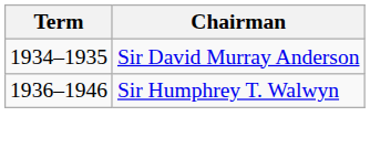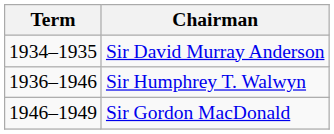+ row: 1946–1949 | Sir Gordon MacDonald
